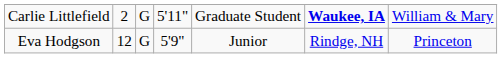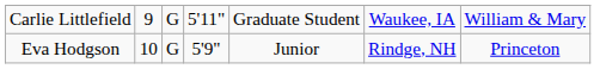Carlie Littlefield | column 2: 2 -> 9
Carlie Littlefield | column 6: bold -> normal
Eva Hodgson | column 2: 12 -> 10
